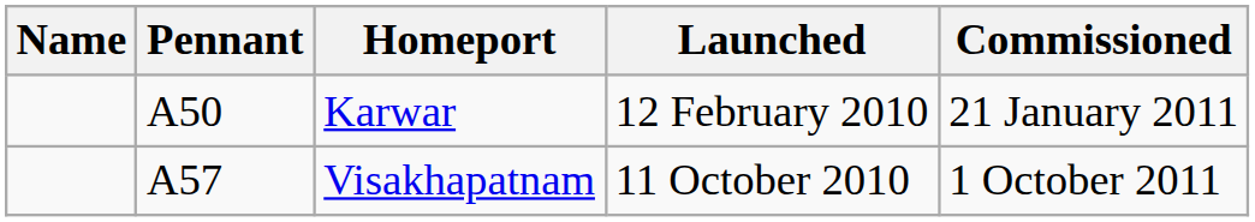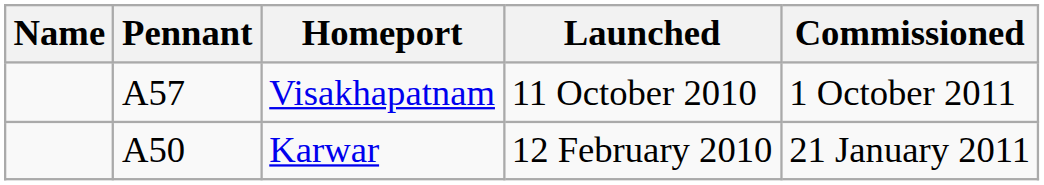rows swapped: Karwar <-> Visakhapatnam
